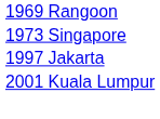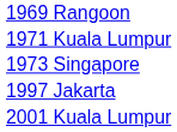+ row: 1971 Kuala Lumpur
